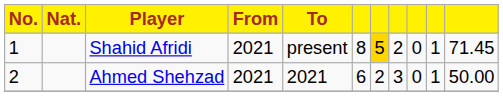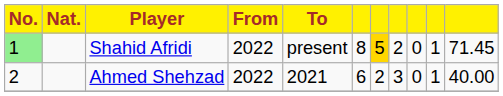Shahid Afridi | No.: no background -> lightgreen background
Shahid Afridi | From: 2021 -> 2022
Ahmed Shehzad | From: 2021 -> 2022
Ahmed Shehzad | column 11: 50.00 -> 40.00
